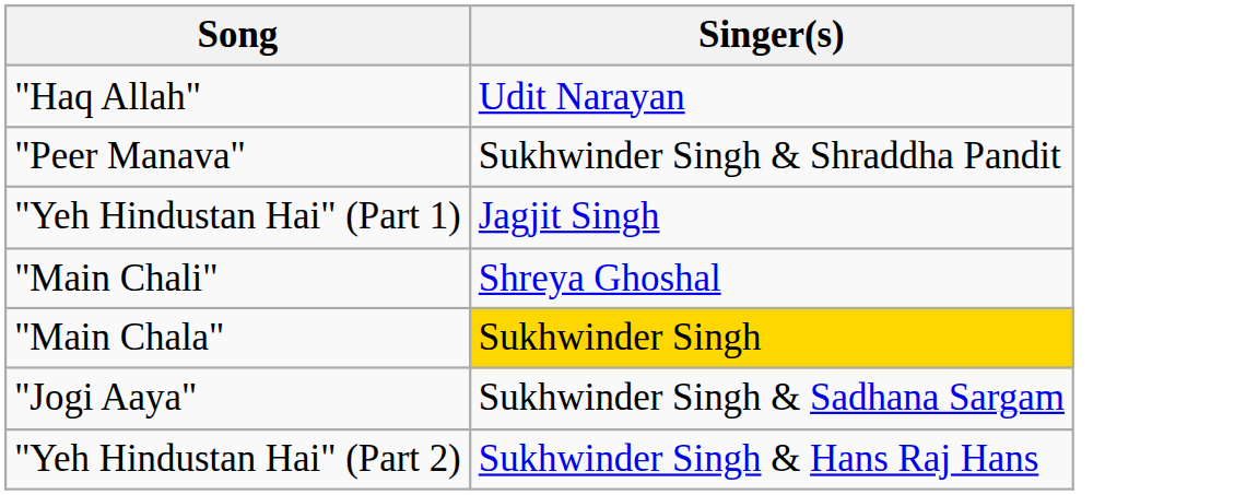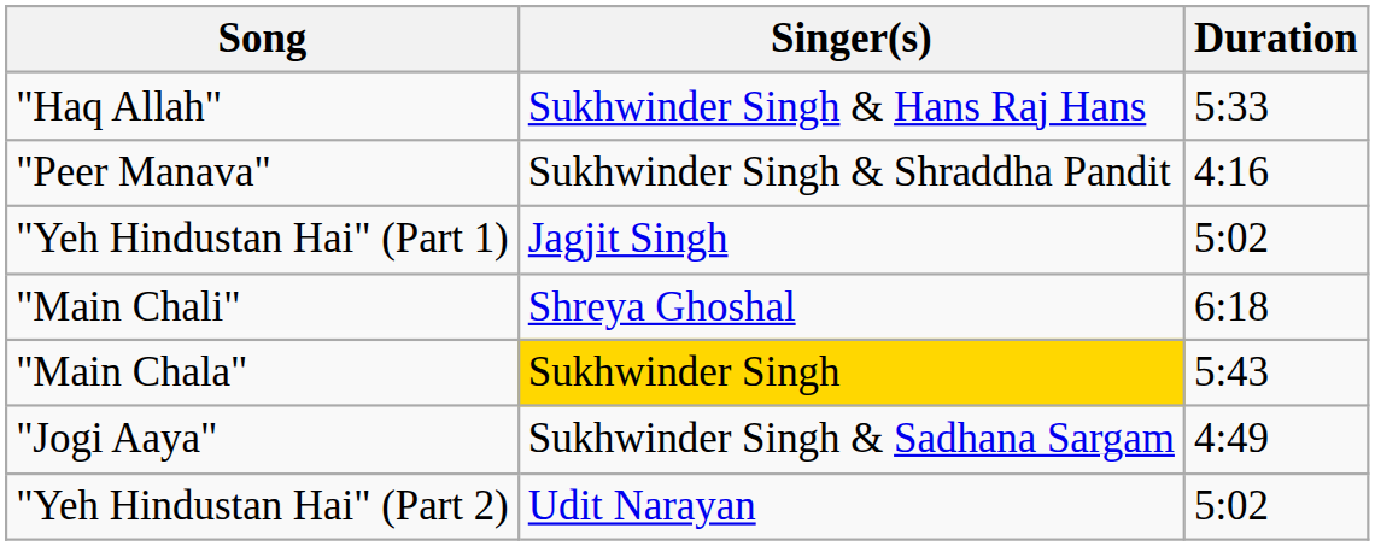+ column: Duration | 5:33 | 4:16 | 5:02 | 6:18 | 5:43 | 4:49 | 5:02
"Haq Allah" | Singer(s): Udit Narayan -> Sukhwinder Singh & Hans Raj Hans
"Yeh Hindustan Hai" (Part 2) | Singer(s): Sukhwinder Singh & Hans Raj Hans -> Udit Narayan
